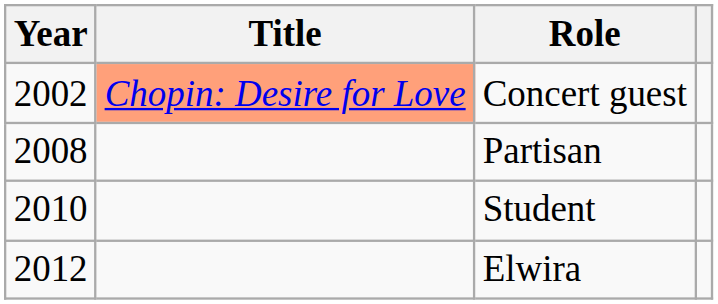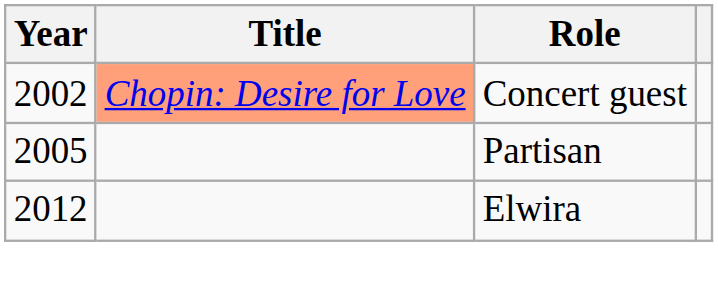Partisan | Year: 2008 -> 2005
- row: 2010 | Student
